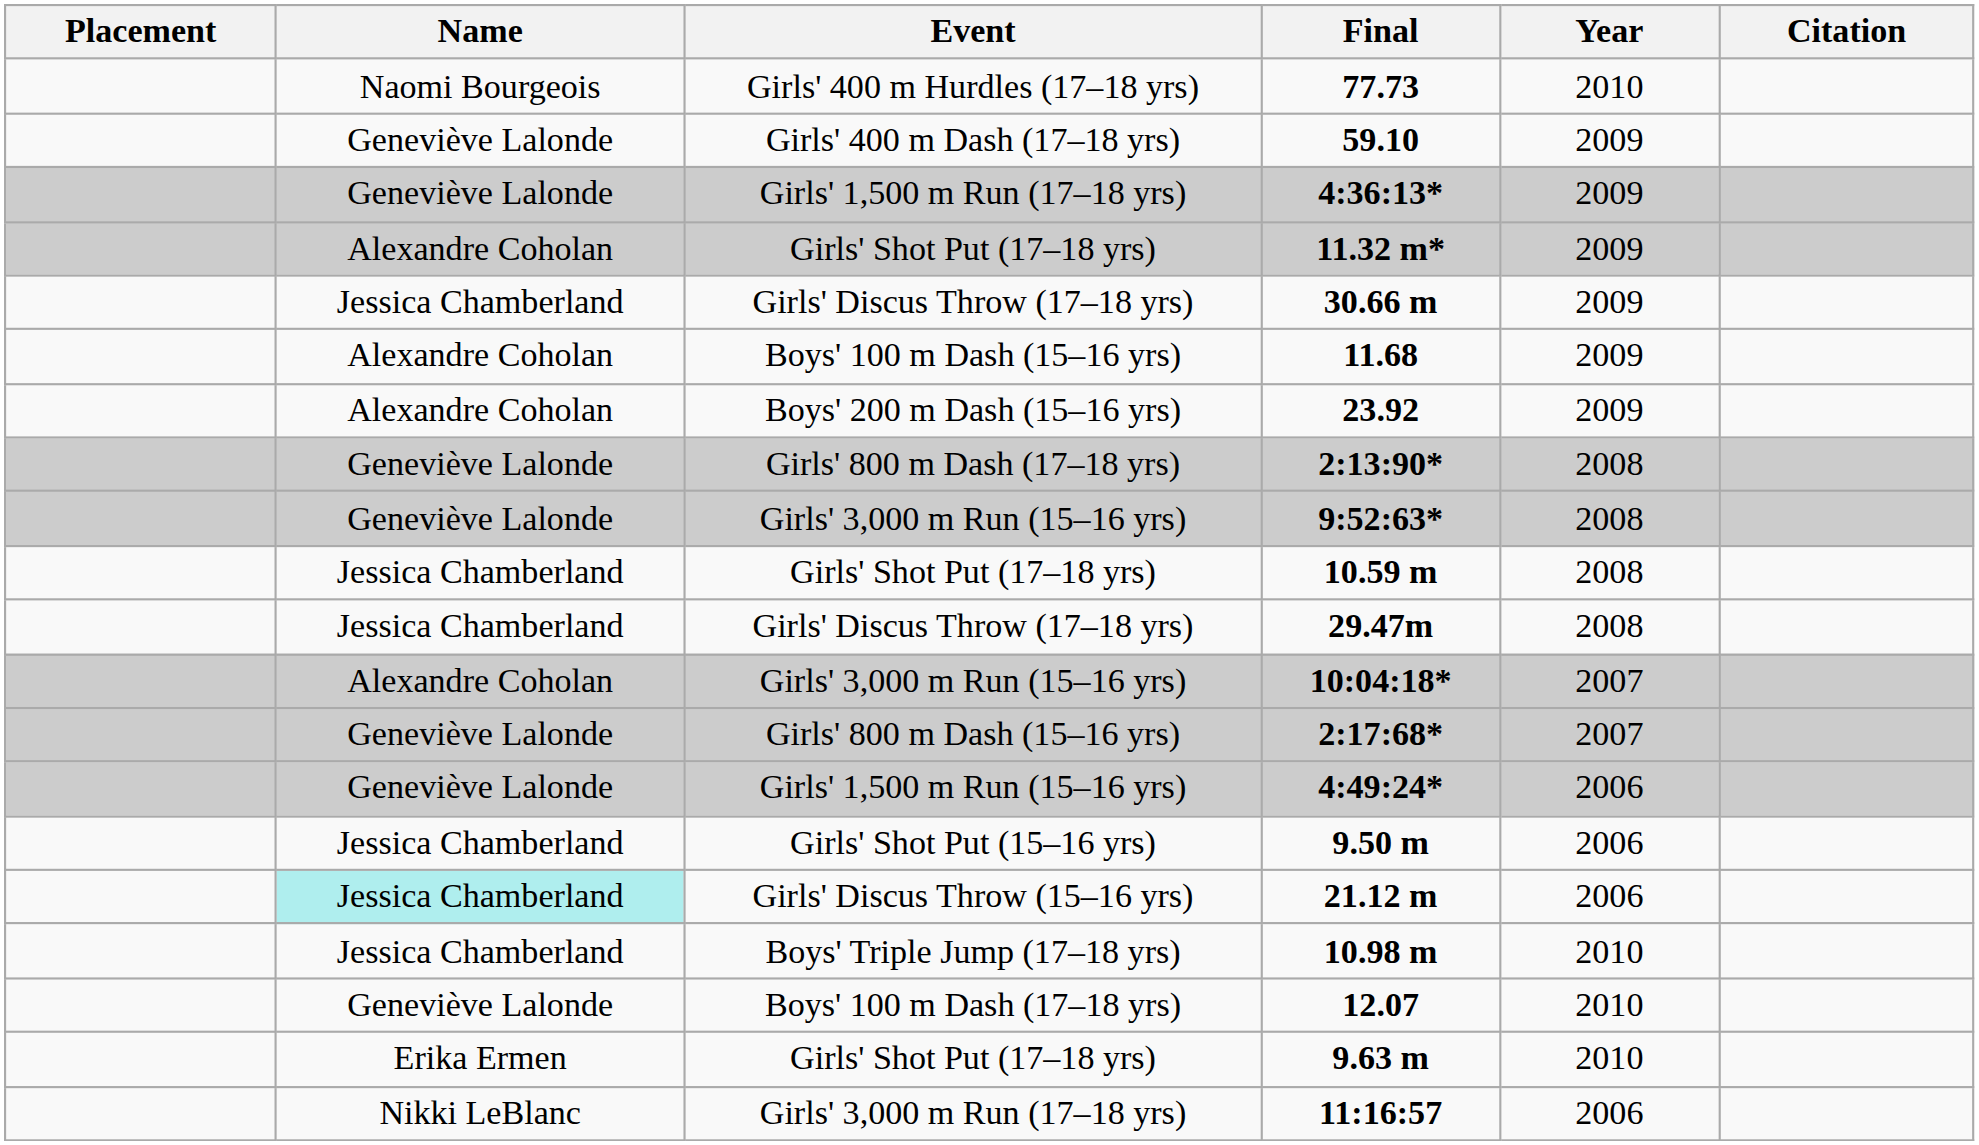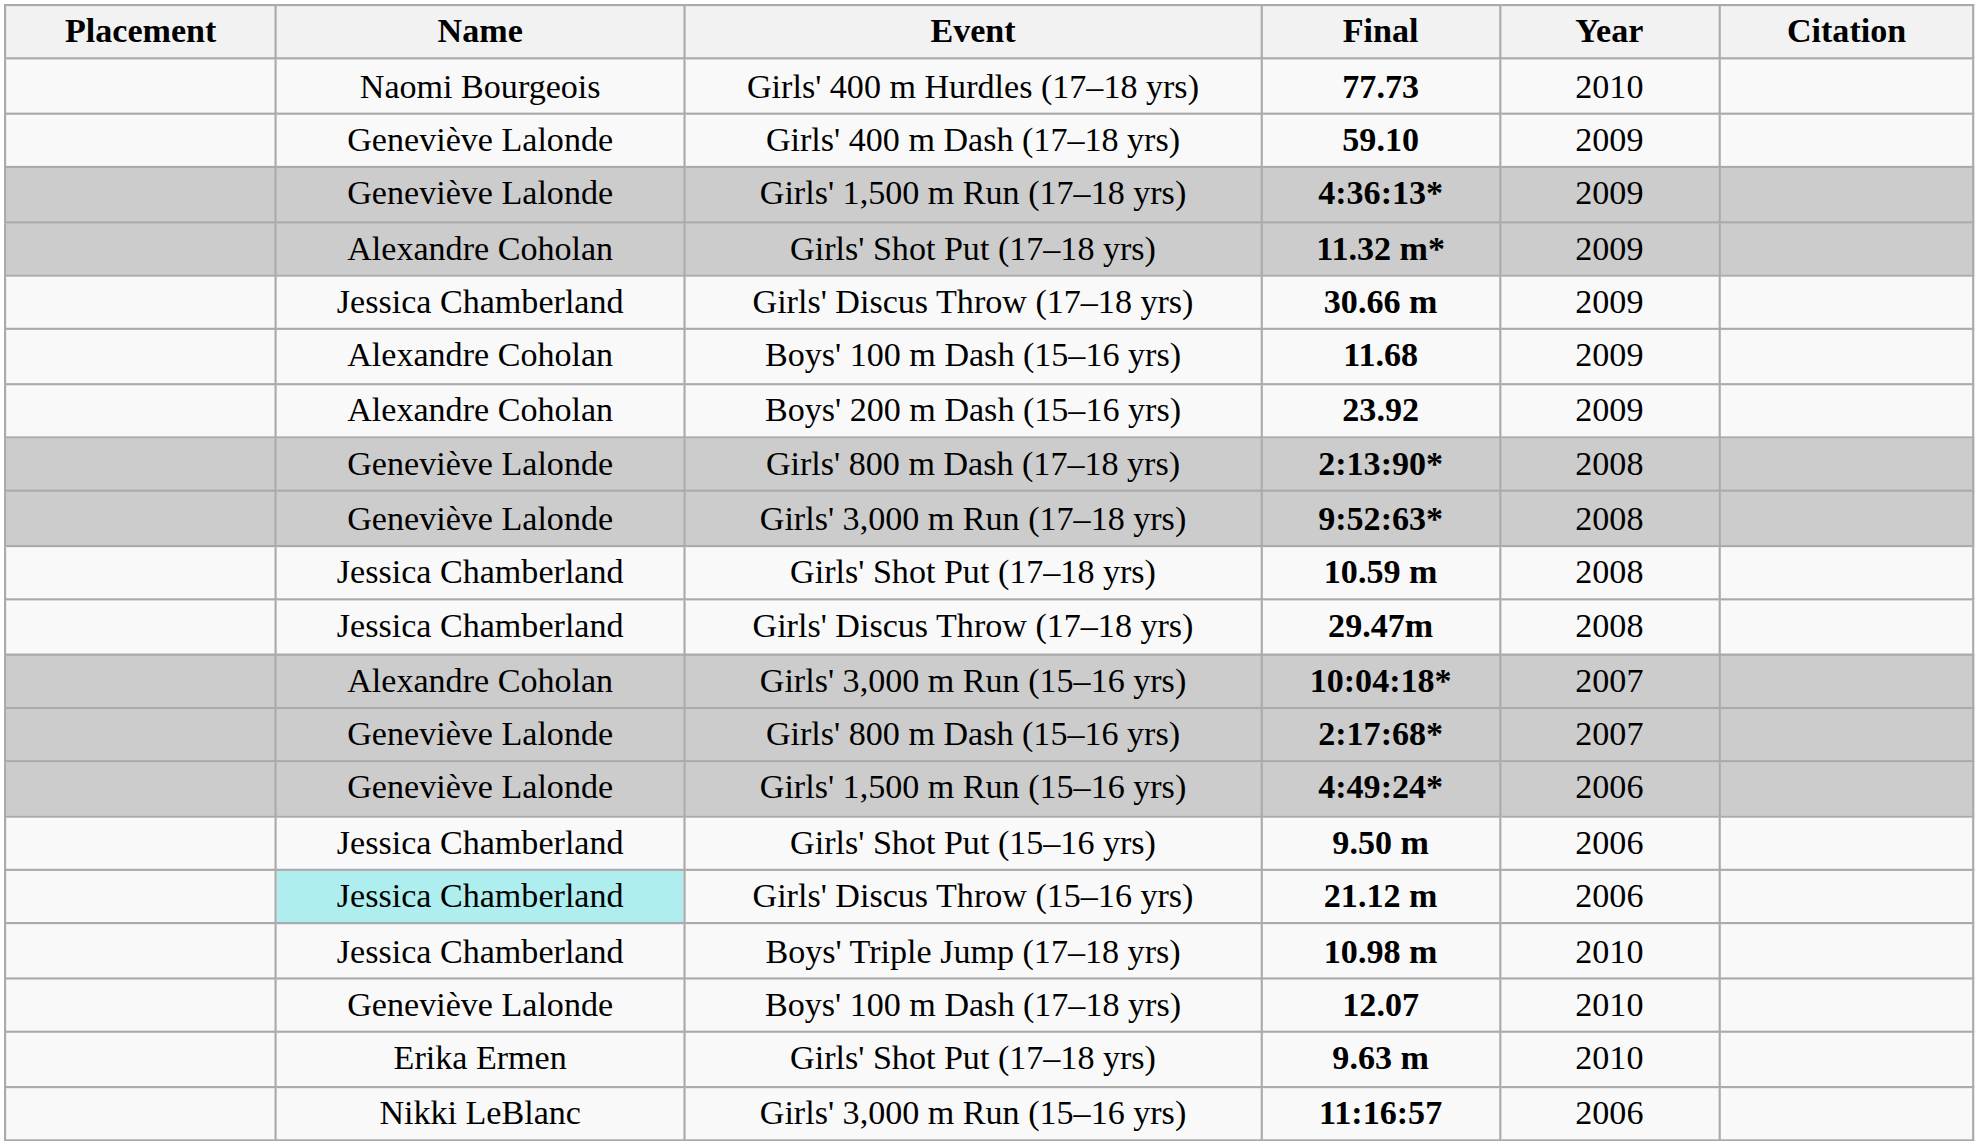9:52:63* | Event: Girls' 3,000 m Run (15–16 yrs) -> Girls' 3,000 m Run (17–18 yrs)
11:16:57 | Event: Girls' 3,000 m Run (17–18 yrs) -> Girls' 3,000 m Run (15–16 yrs)
